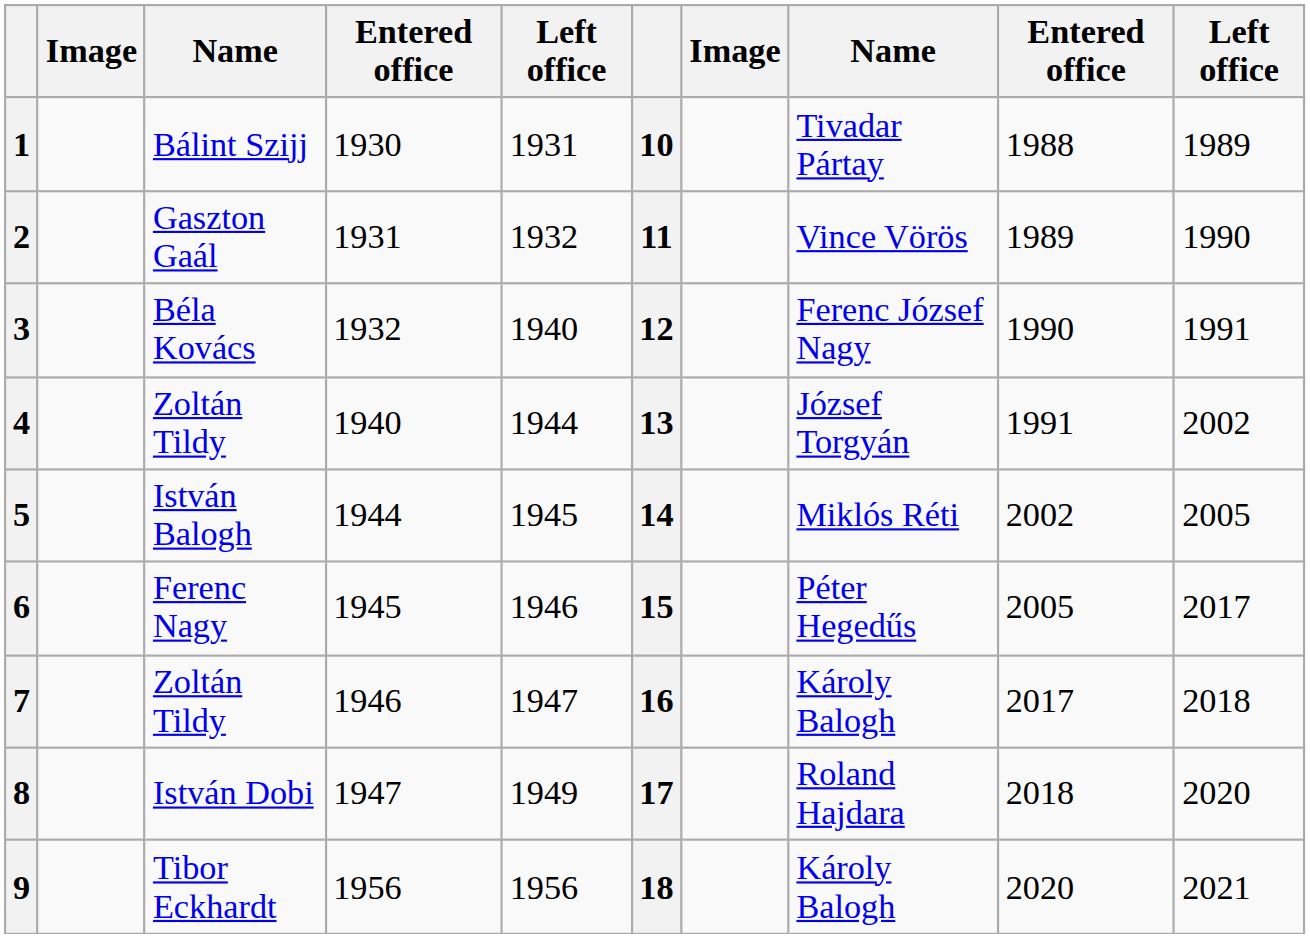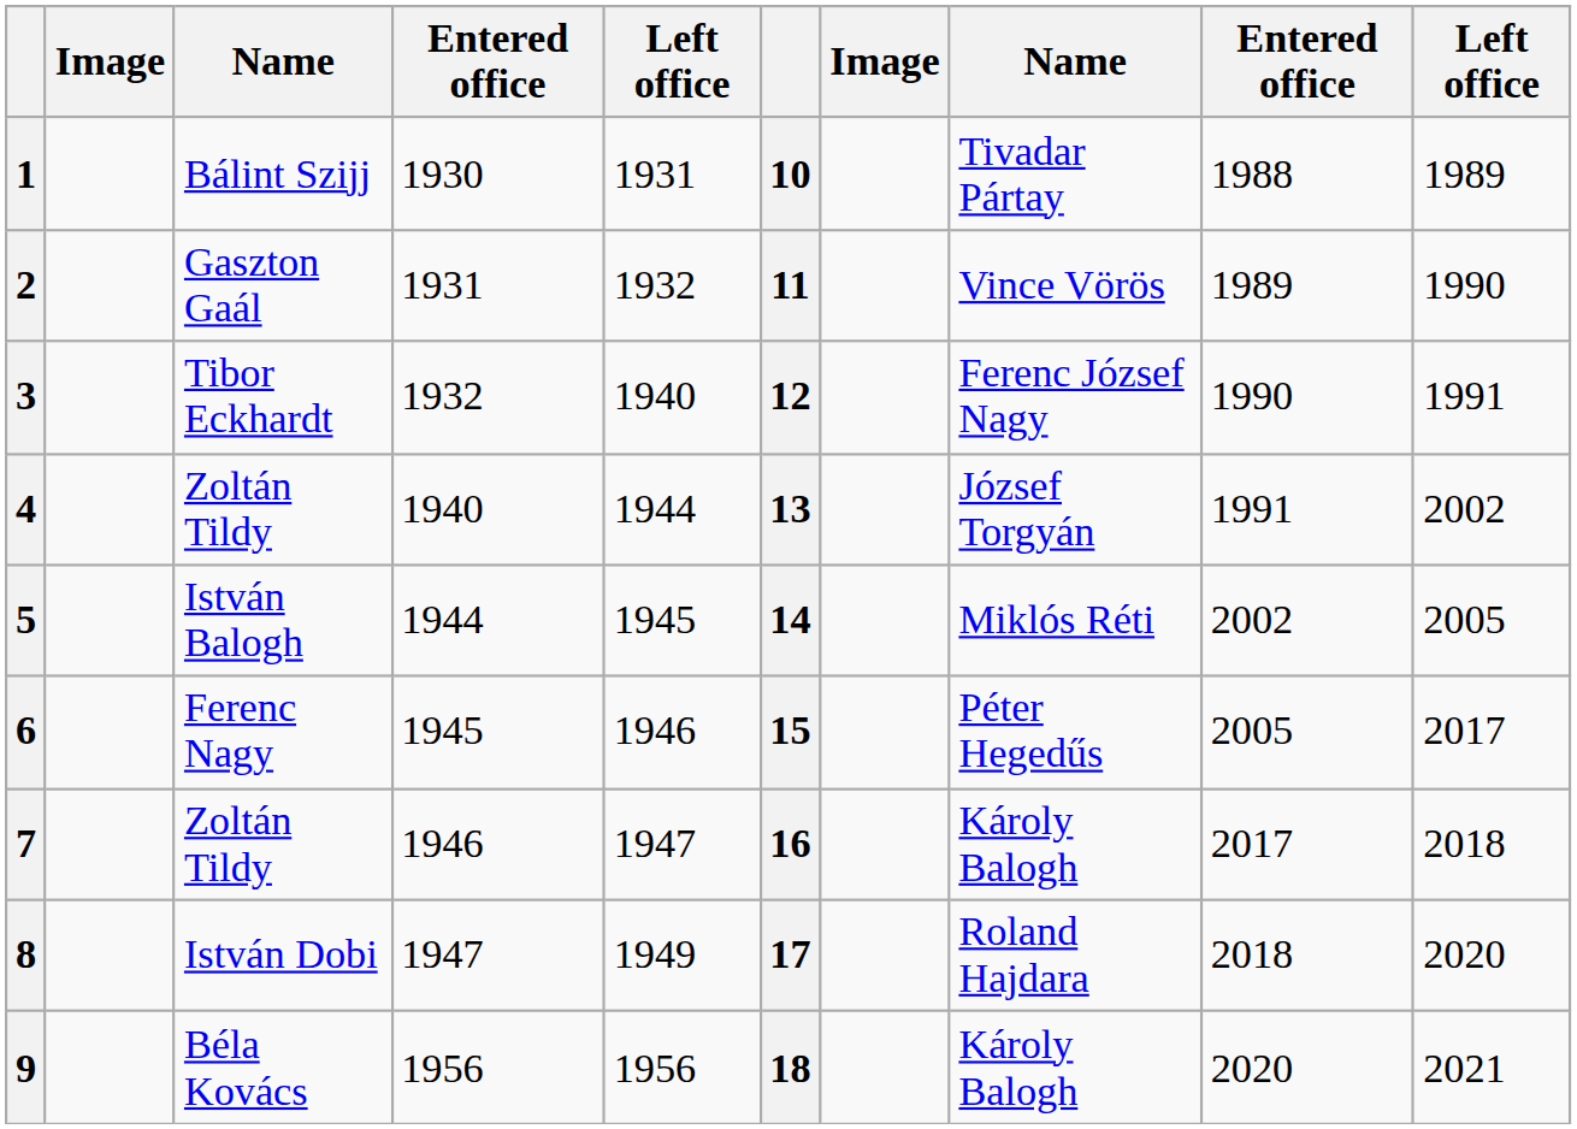3 | column 3: Béla Kovács -> Tibor Eckhardt
9 | column 3: Tibor Eckhardt -> Béla Kovács
